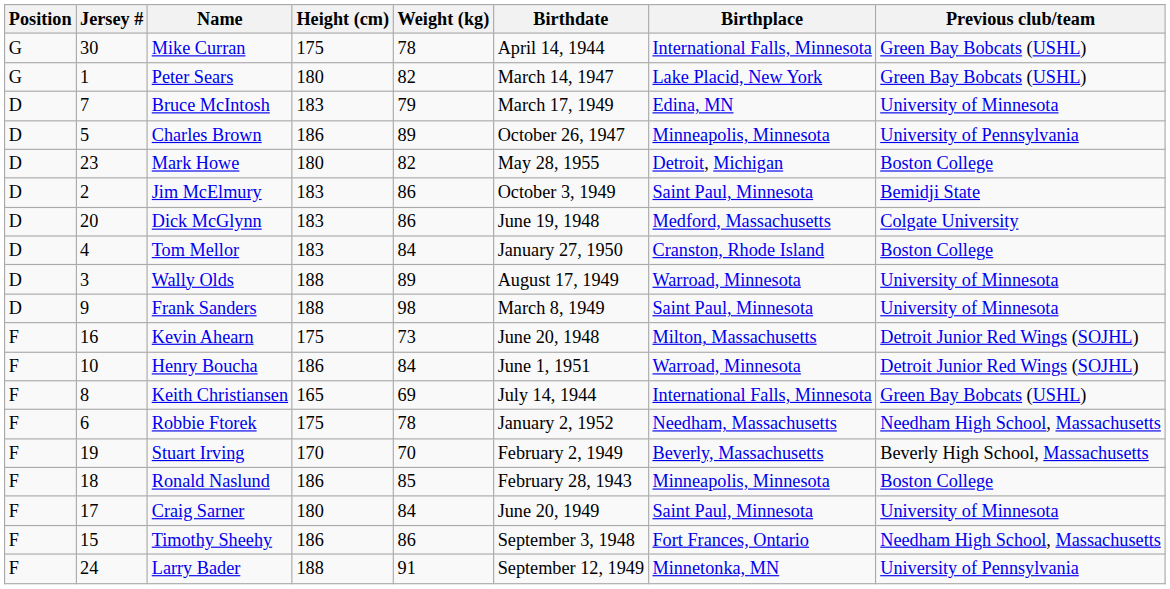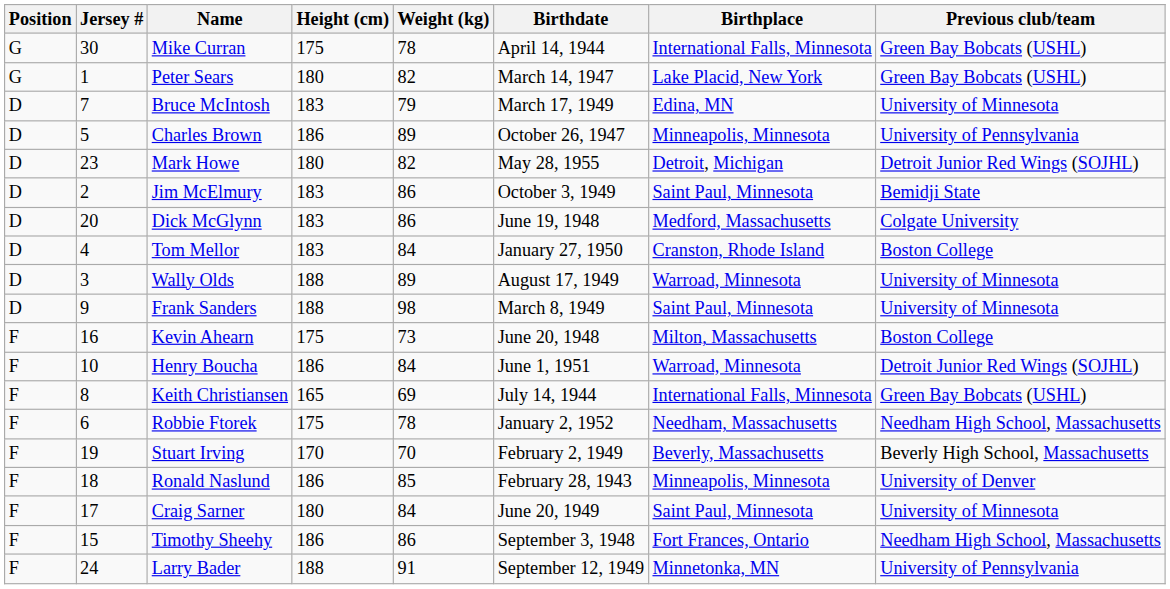Mark Howe | Previous club/team: Boston College -> Detroit Junior Red Wings (SOJHL)
Kevin Ahearn | Previous club/team: Detroit Junior Red Wings (SOJHL) -> Boston College
Ronald Naslund | Previous club/team: Boston College -> University of Denver
